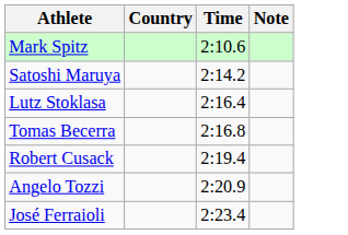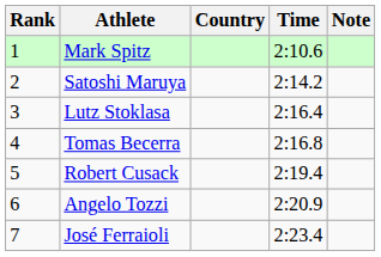+ column: Rank | 1 | 2 | 3 | 4 | 5 | 6 | 7
